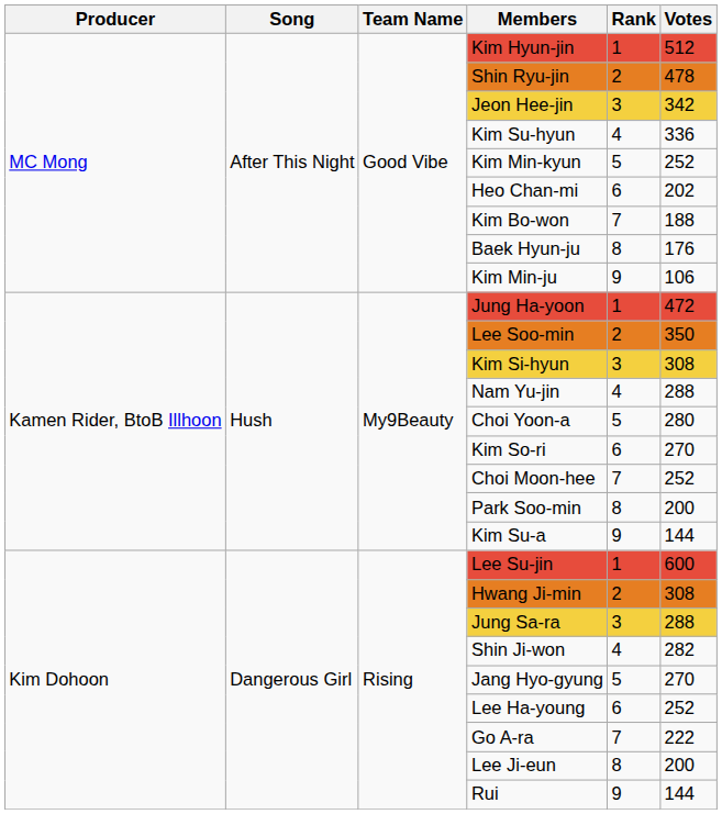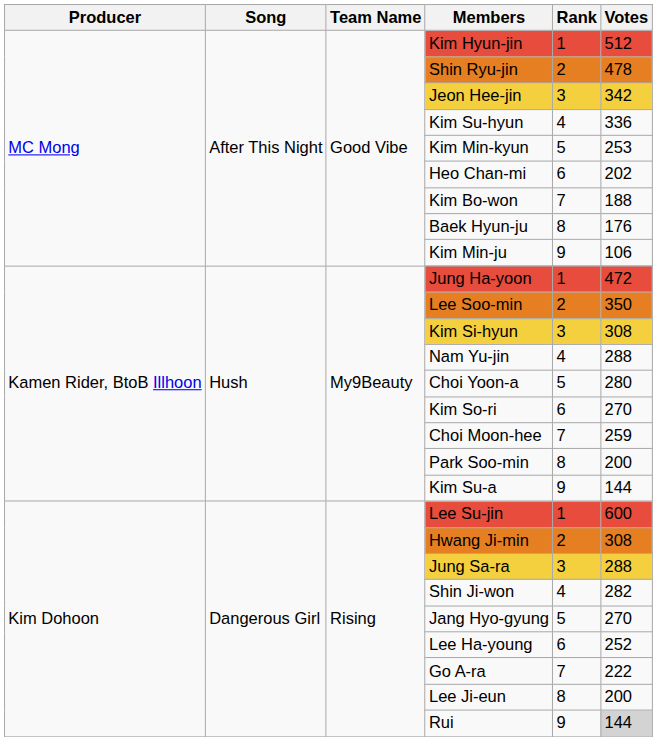Kim Min-kyun | Votes: 252 -> 253
Choi Moon-hee | Votes: 252 -> 259
Rui | Votes: no background -> lightgrey background
